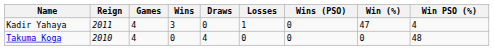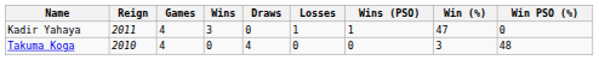Kadir Yahaya | Wins (PSO): 0 -> 1
Kadir Yahaya | Win PSO (%): 4 -> 0
Takuma Koga | Win (%): 0 -> 3
